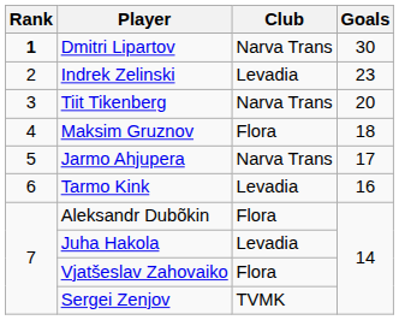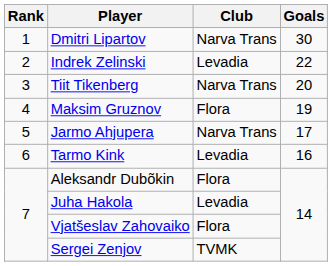Dmitri Lipartov | Rank: bold -> normal
Indrek Zelinski | Goals: 23 -> 22
Maksim Gruznov | Goals: 18 -> 19
